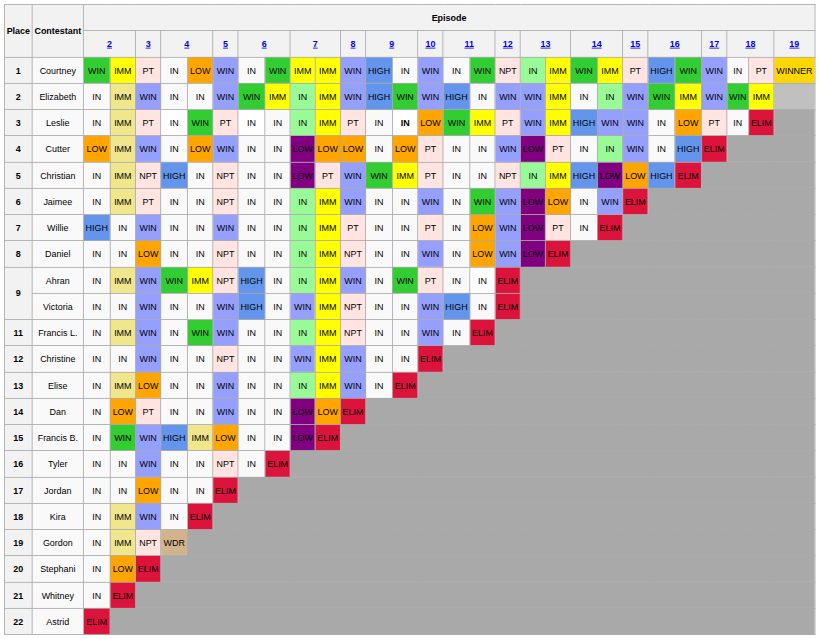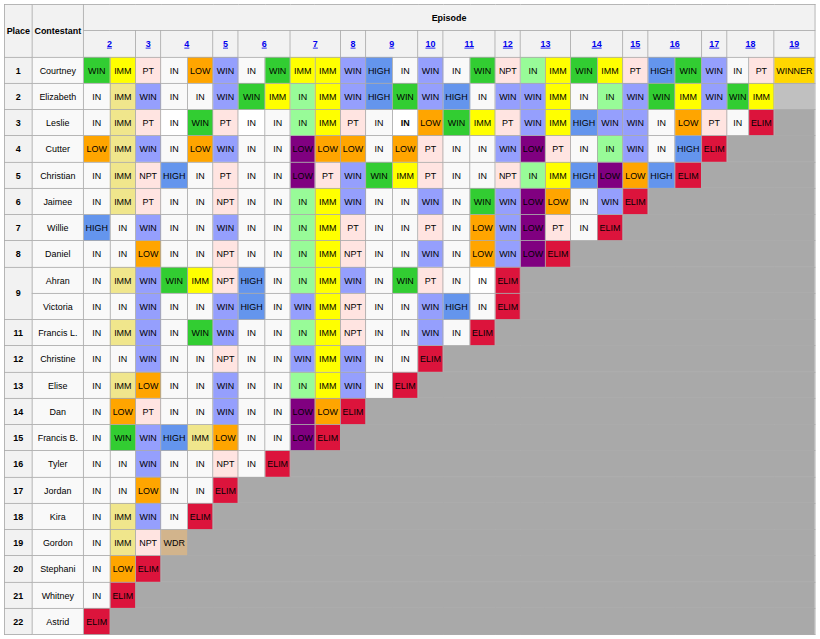Christian | Episode / 5: NPT -> PT
